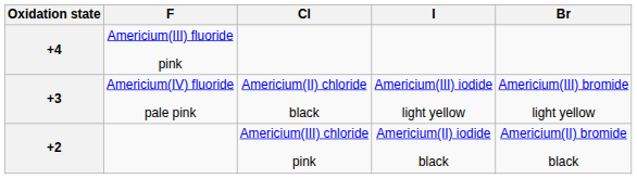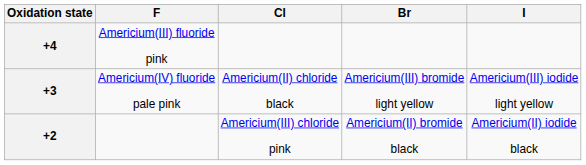columns swapped: Br <-> I
